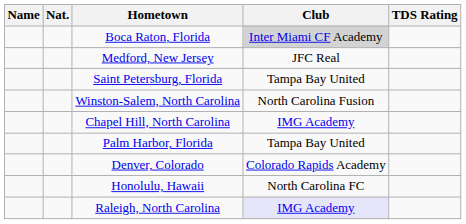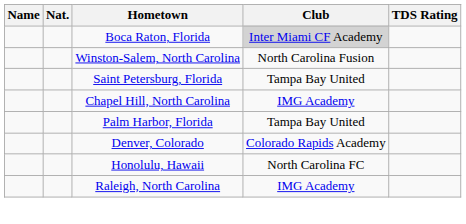- row: Medford, New Jersey | JFC Real
rows swapped: Winston-Salem, North Carolina <-> Saint Petersburg, Florida
Raleigh, North Carolina | Club: lavender background -> no background
